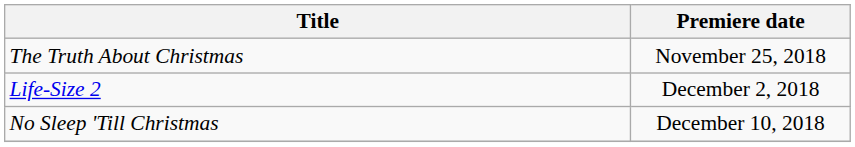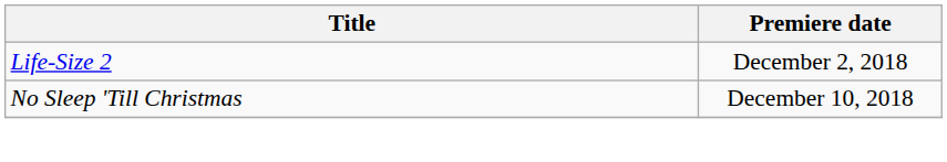- row: The Truth About Christmas | November 25, 2018
